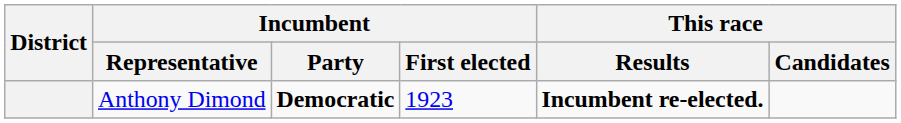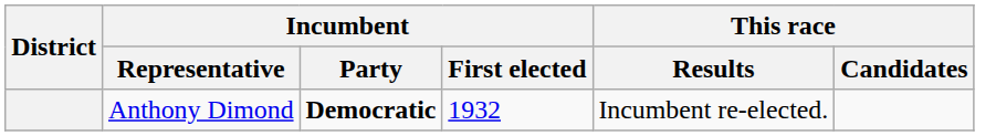Anthony Dimond | Incumbent / First elected: 1923 -> 1932
Anthony Dimond | This race / Results: bold -> normal
